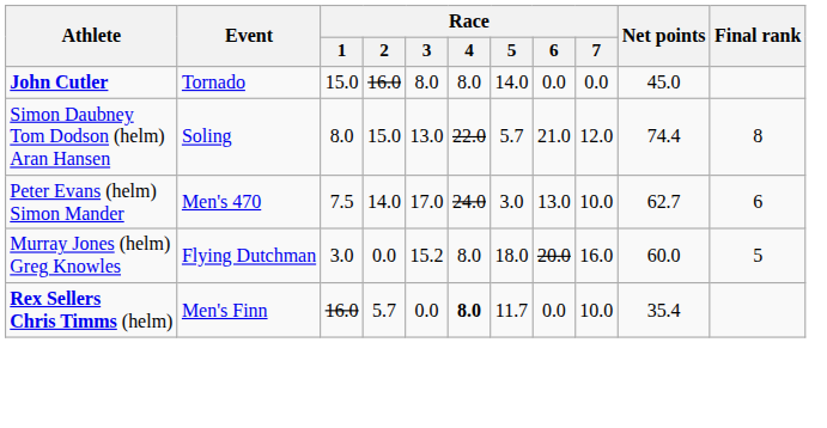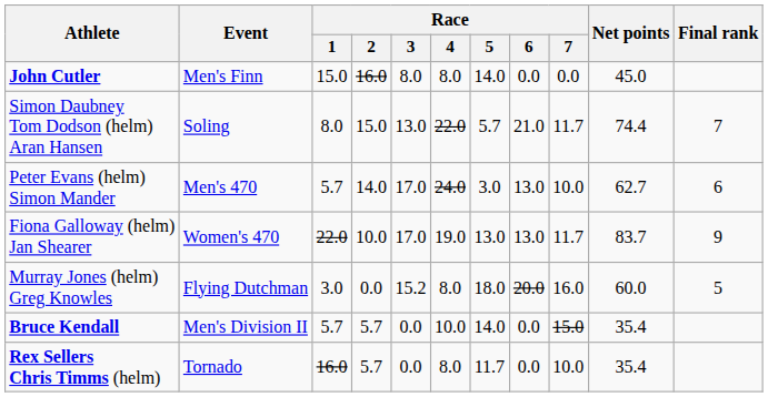John Cutler | Event: Tornado -> Men's Finn
Simon Daubney Tom Dodson (helm) Aran Hansen | Race / 7: 12.0 -> 11.7
Simon Daubney Tom Dodson (helm) Aran Hansen | Final rank: 8 -> 7
Peter Evans (helm) Simon Mander | Race / 1: 7.5 -> 5.7
+ row: Fiona Galloway (helm) Jan Shearer | Women's 470 | 22.0 | 10.0 | 17.0 | 19.0 | 13.0 | 13.0 | 11.7 | 83.7 | 9
+ row: Bruce Kendall | Men's Division II | 5.7 | 5.7 | 0.0 | 10.0 | 14.0 | 0.0 | 15.0 | 35.4
Rex Sellers Chris Timms (helm) | Event: Men's Finn -> Tornado
Rex Sellers Chris Timms (helm) | Race / 4: bold -> normal
